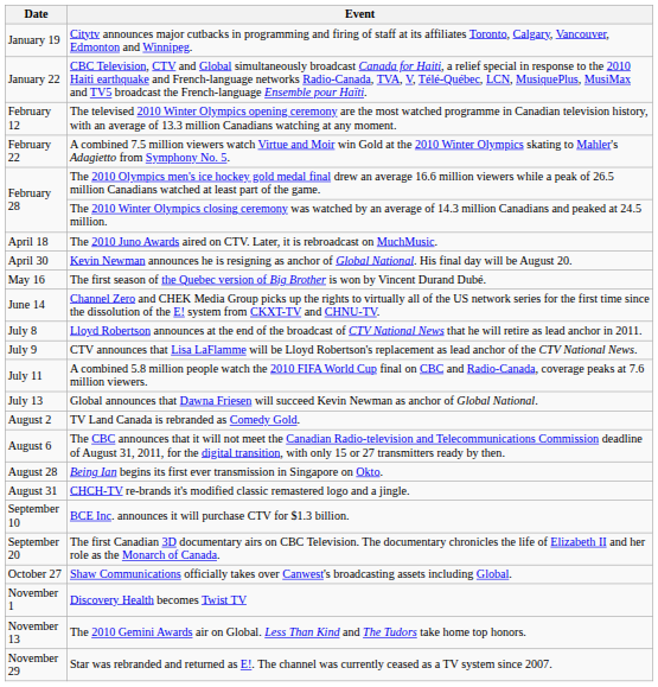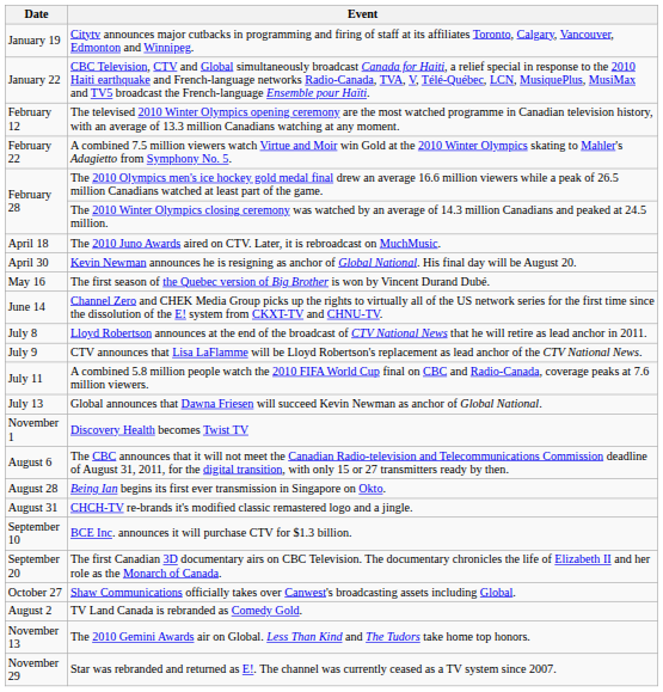rows swapped: TV Land Canada is rebranded as Comedy Gold. <-> Discovery Health becomes Twist TV
